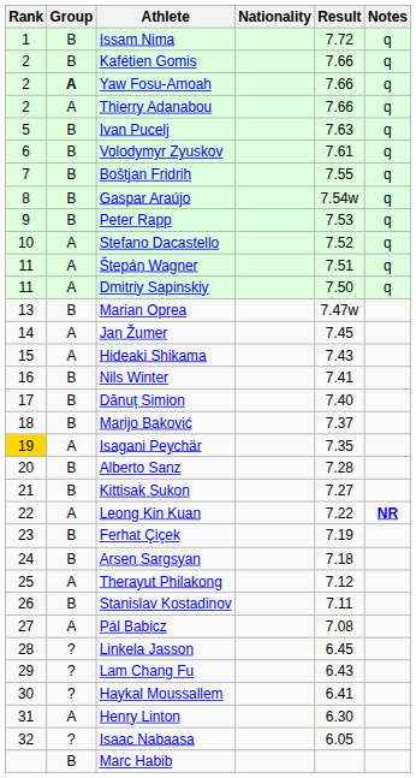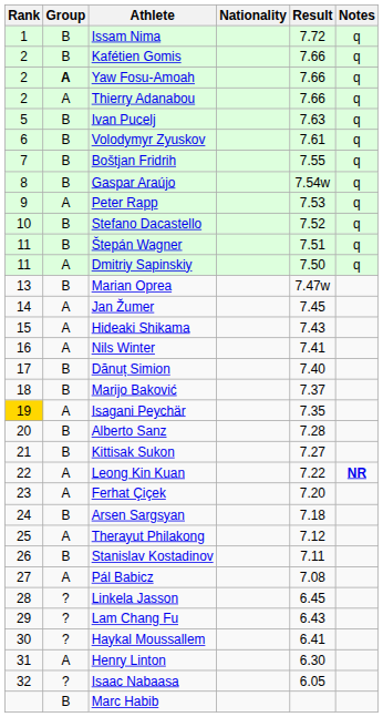Peter Rapp | Group: B -> A
Stefano Dacastello | Group: A -> B
Štepán Wagner | Group: A -> B
Nils Winter | Group: B -> A
Ferhat Çiçek | Group: B -> A
Ferhat Çiçek | Result: 7.19 -> 7.20
